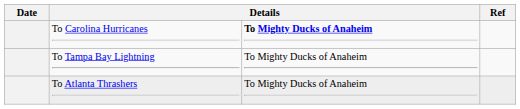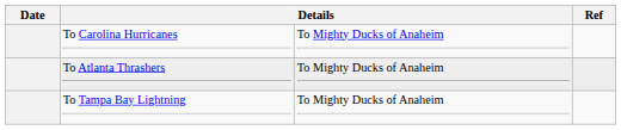To Carolina Hurricanes | column 3: bold -> normal
rows swapped: To Atlanta Thrashers <-> To Tampa Bay Lightning
